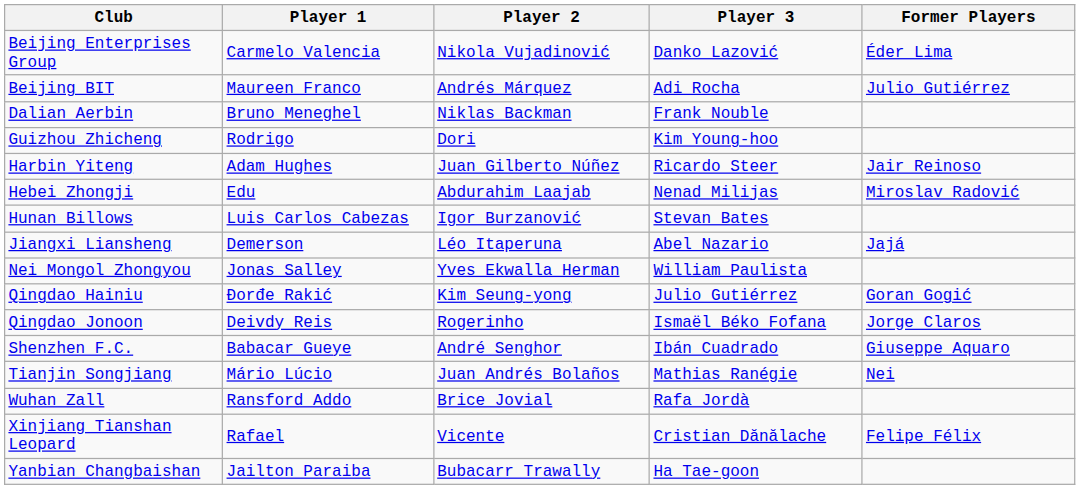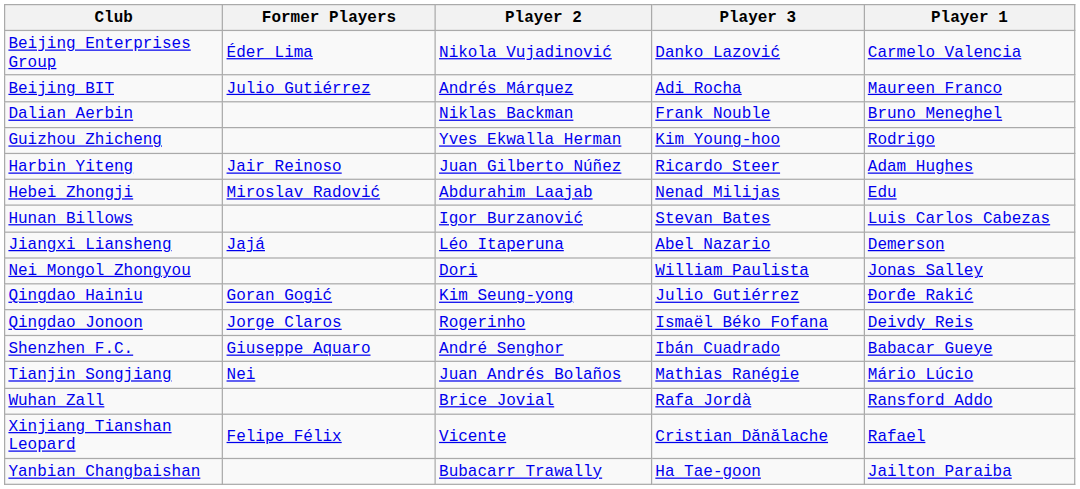columns swapped: Player 1 <-> Former Players
Guizhou Zhicheng | Player 2: Dori -> Yves Ekwalla Herman
Nei Mongol Zhongyou | Player 2: Yves Ekwalla Herman -> Dori
